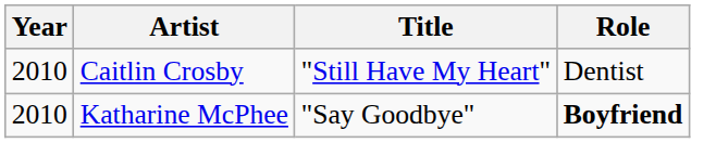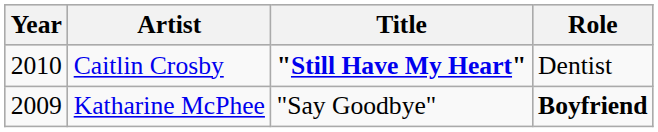Caitlin Crosby | Title: normal -> bold
Katharine McPhee | Year: 2010 -> 2009
